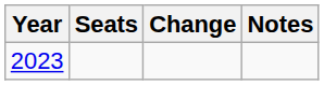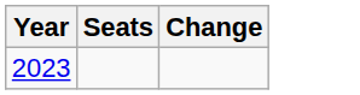- column: Notes
